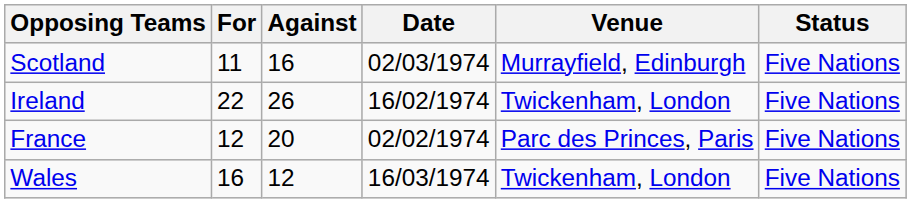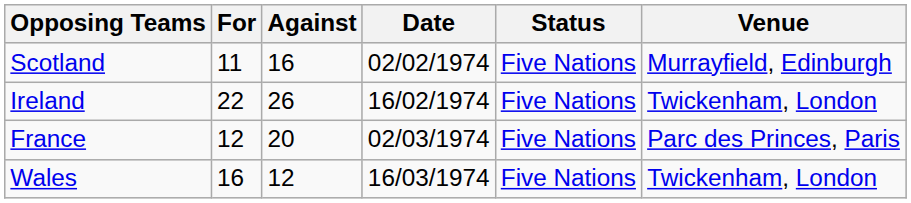columns swapped: Venue <-> Status
Scotland | Date: 02/03/1974 -> 02/02/1974
France | Date: 02/02/1974 -> 02/03/1974
